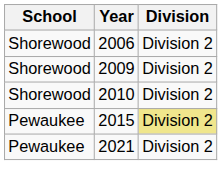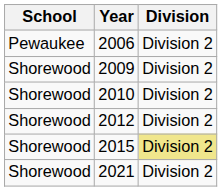2006 | School: Shorewood -> Pewaukee
+ row: Shorewood | 2012 | Division 2
2015 | School: Pewaukee -> Shorewood
2021 | School: Pewaukee -> Shorewood
